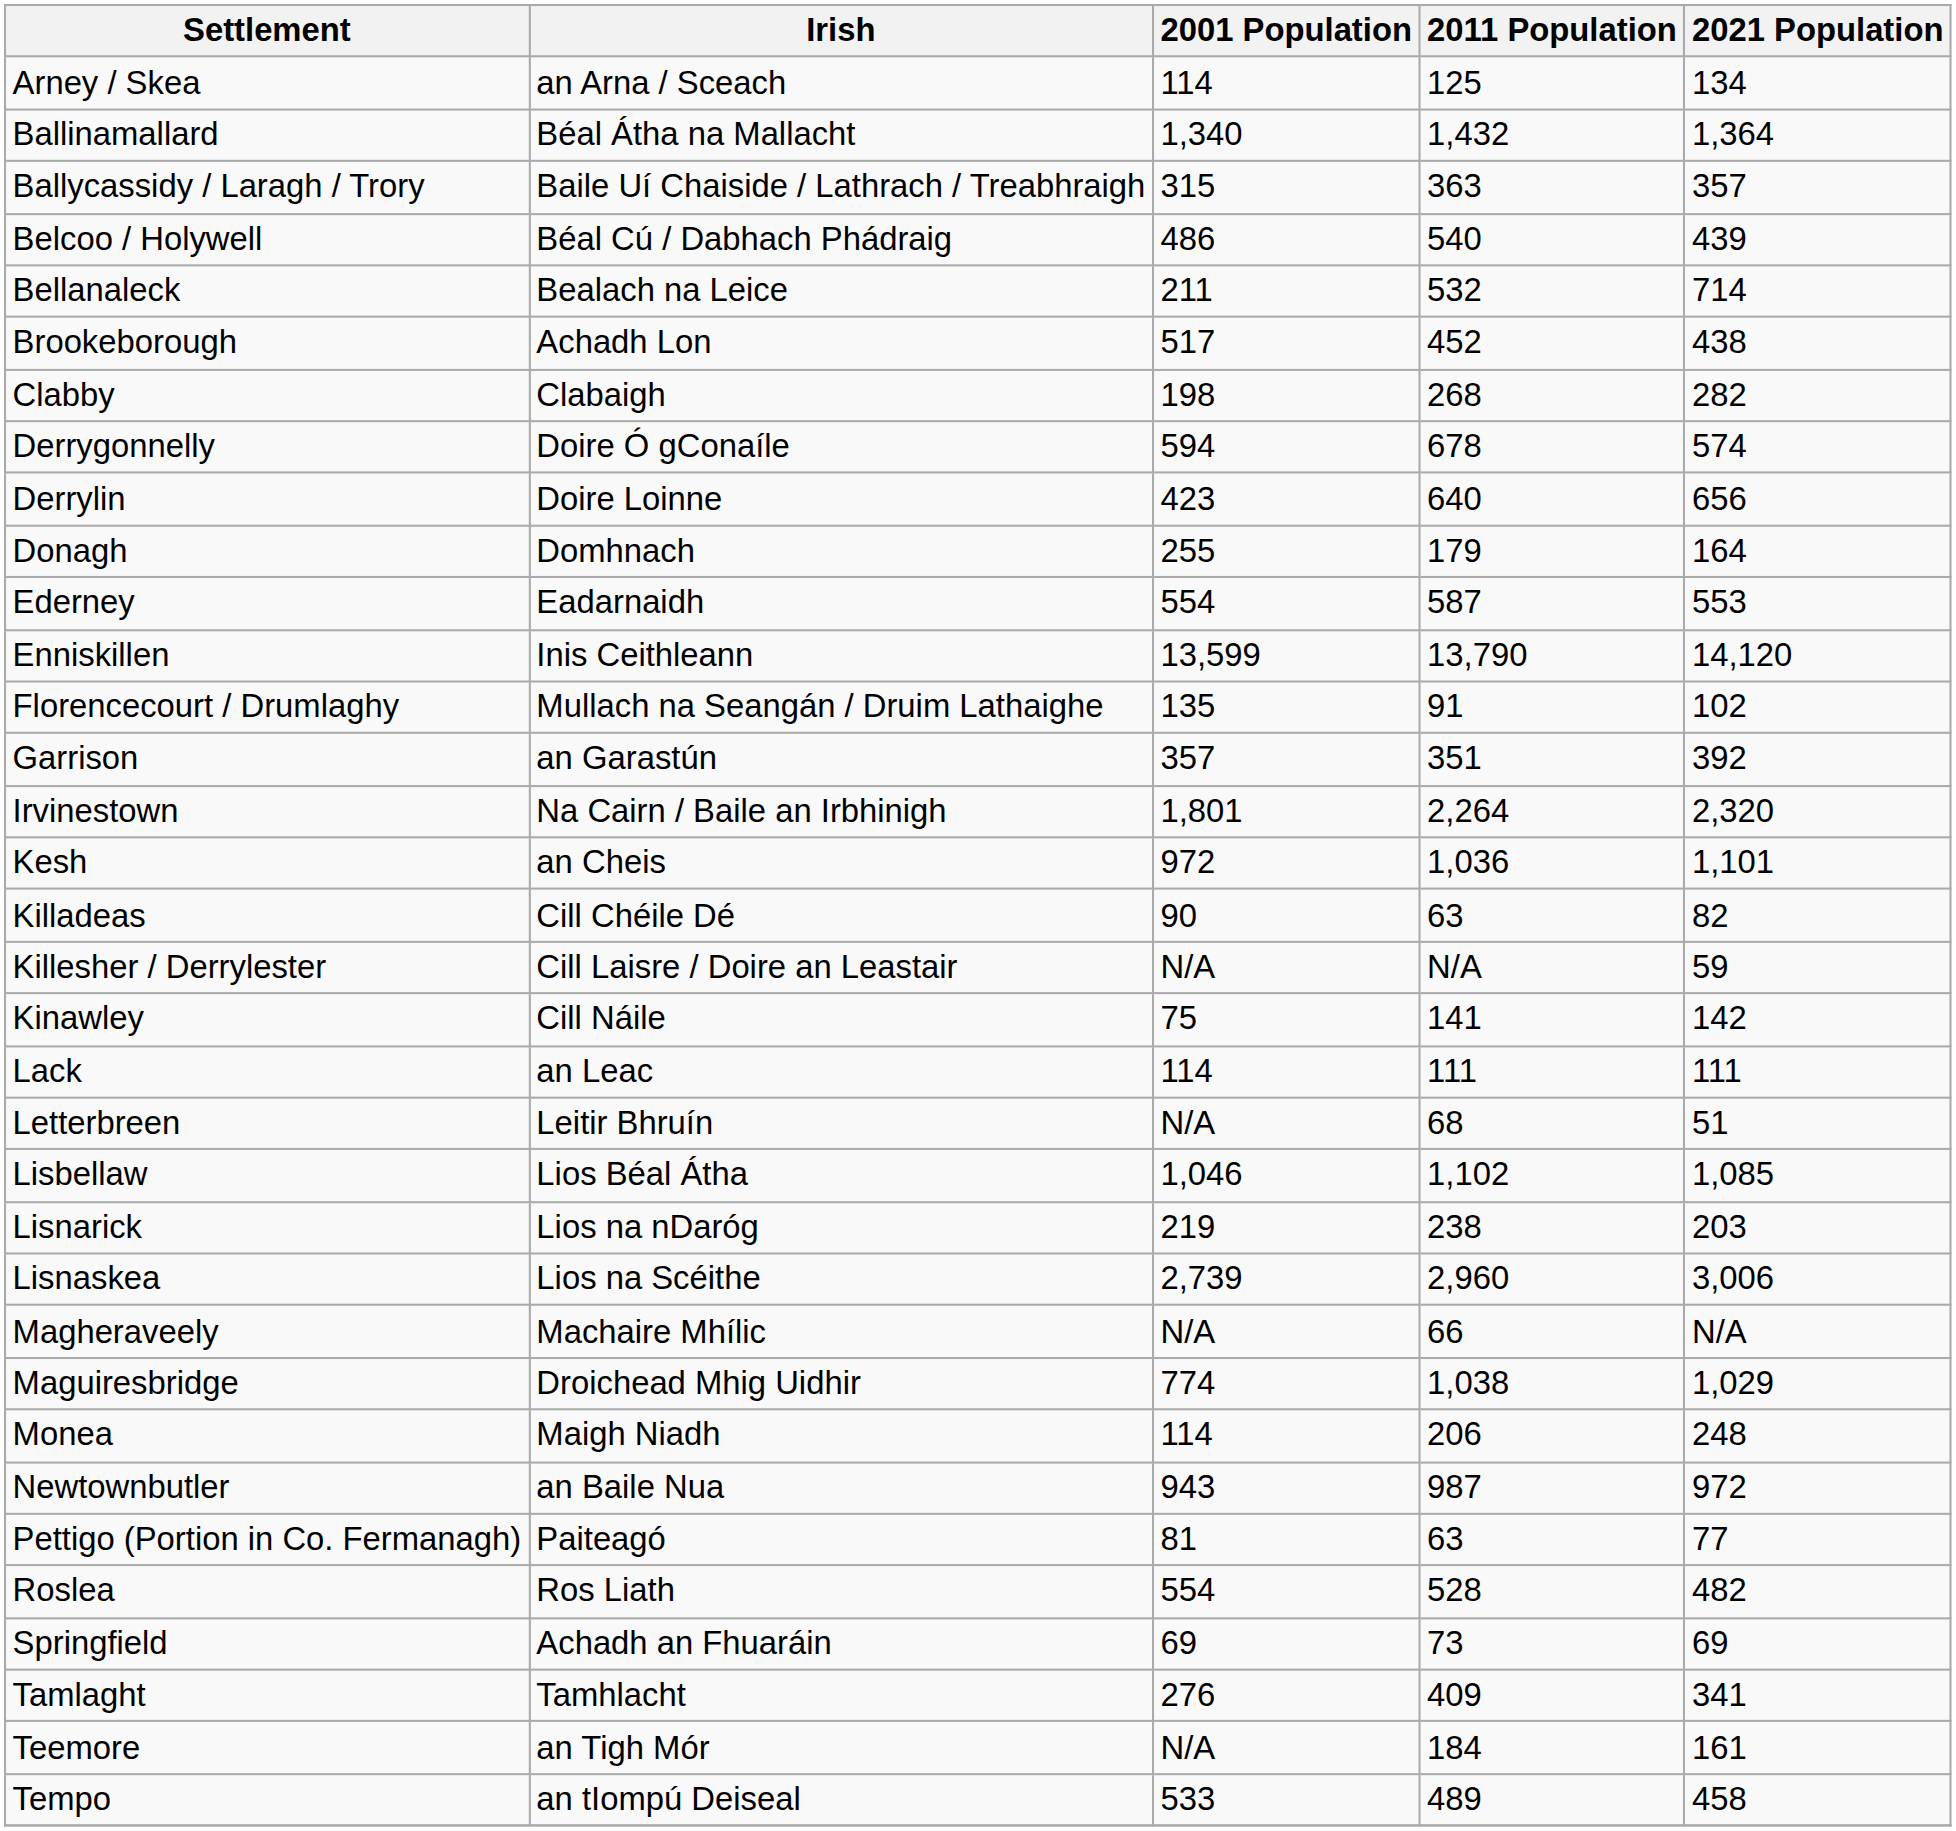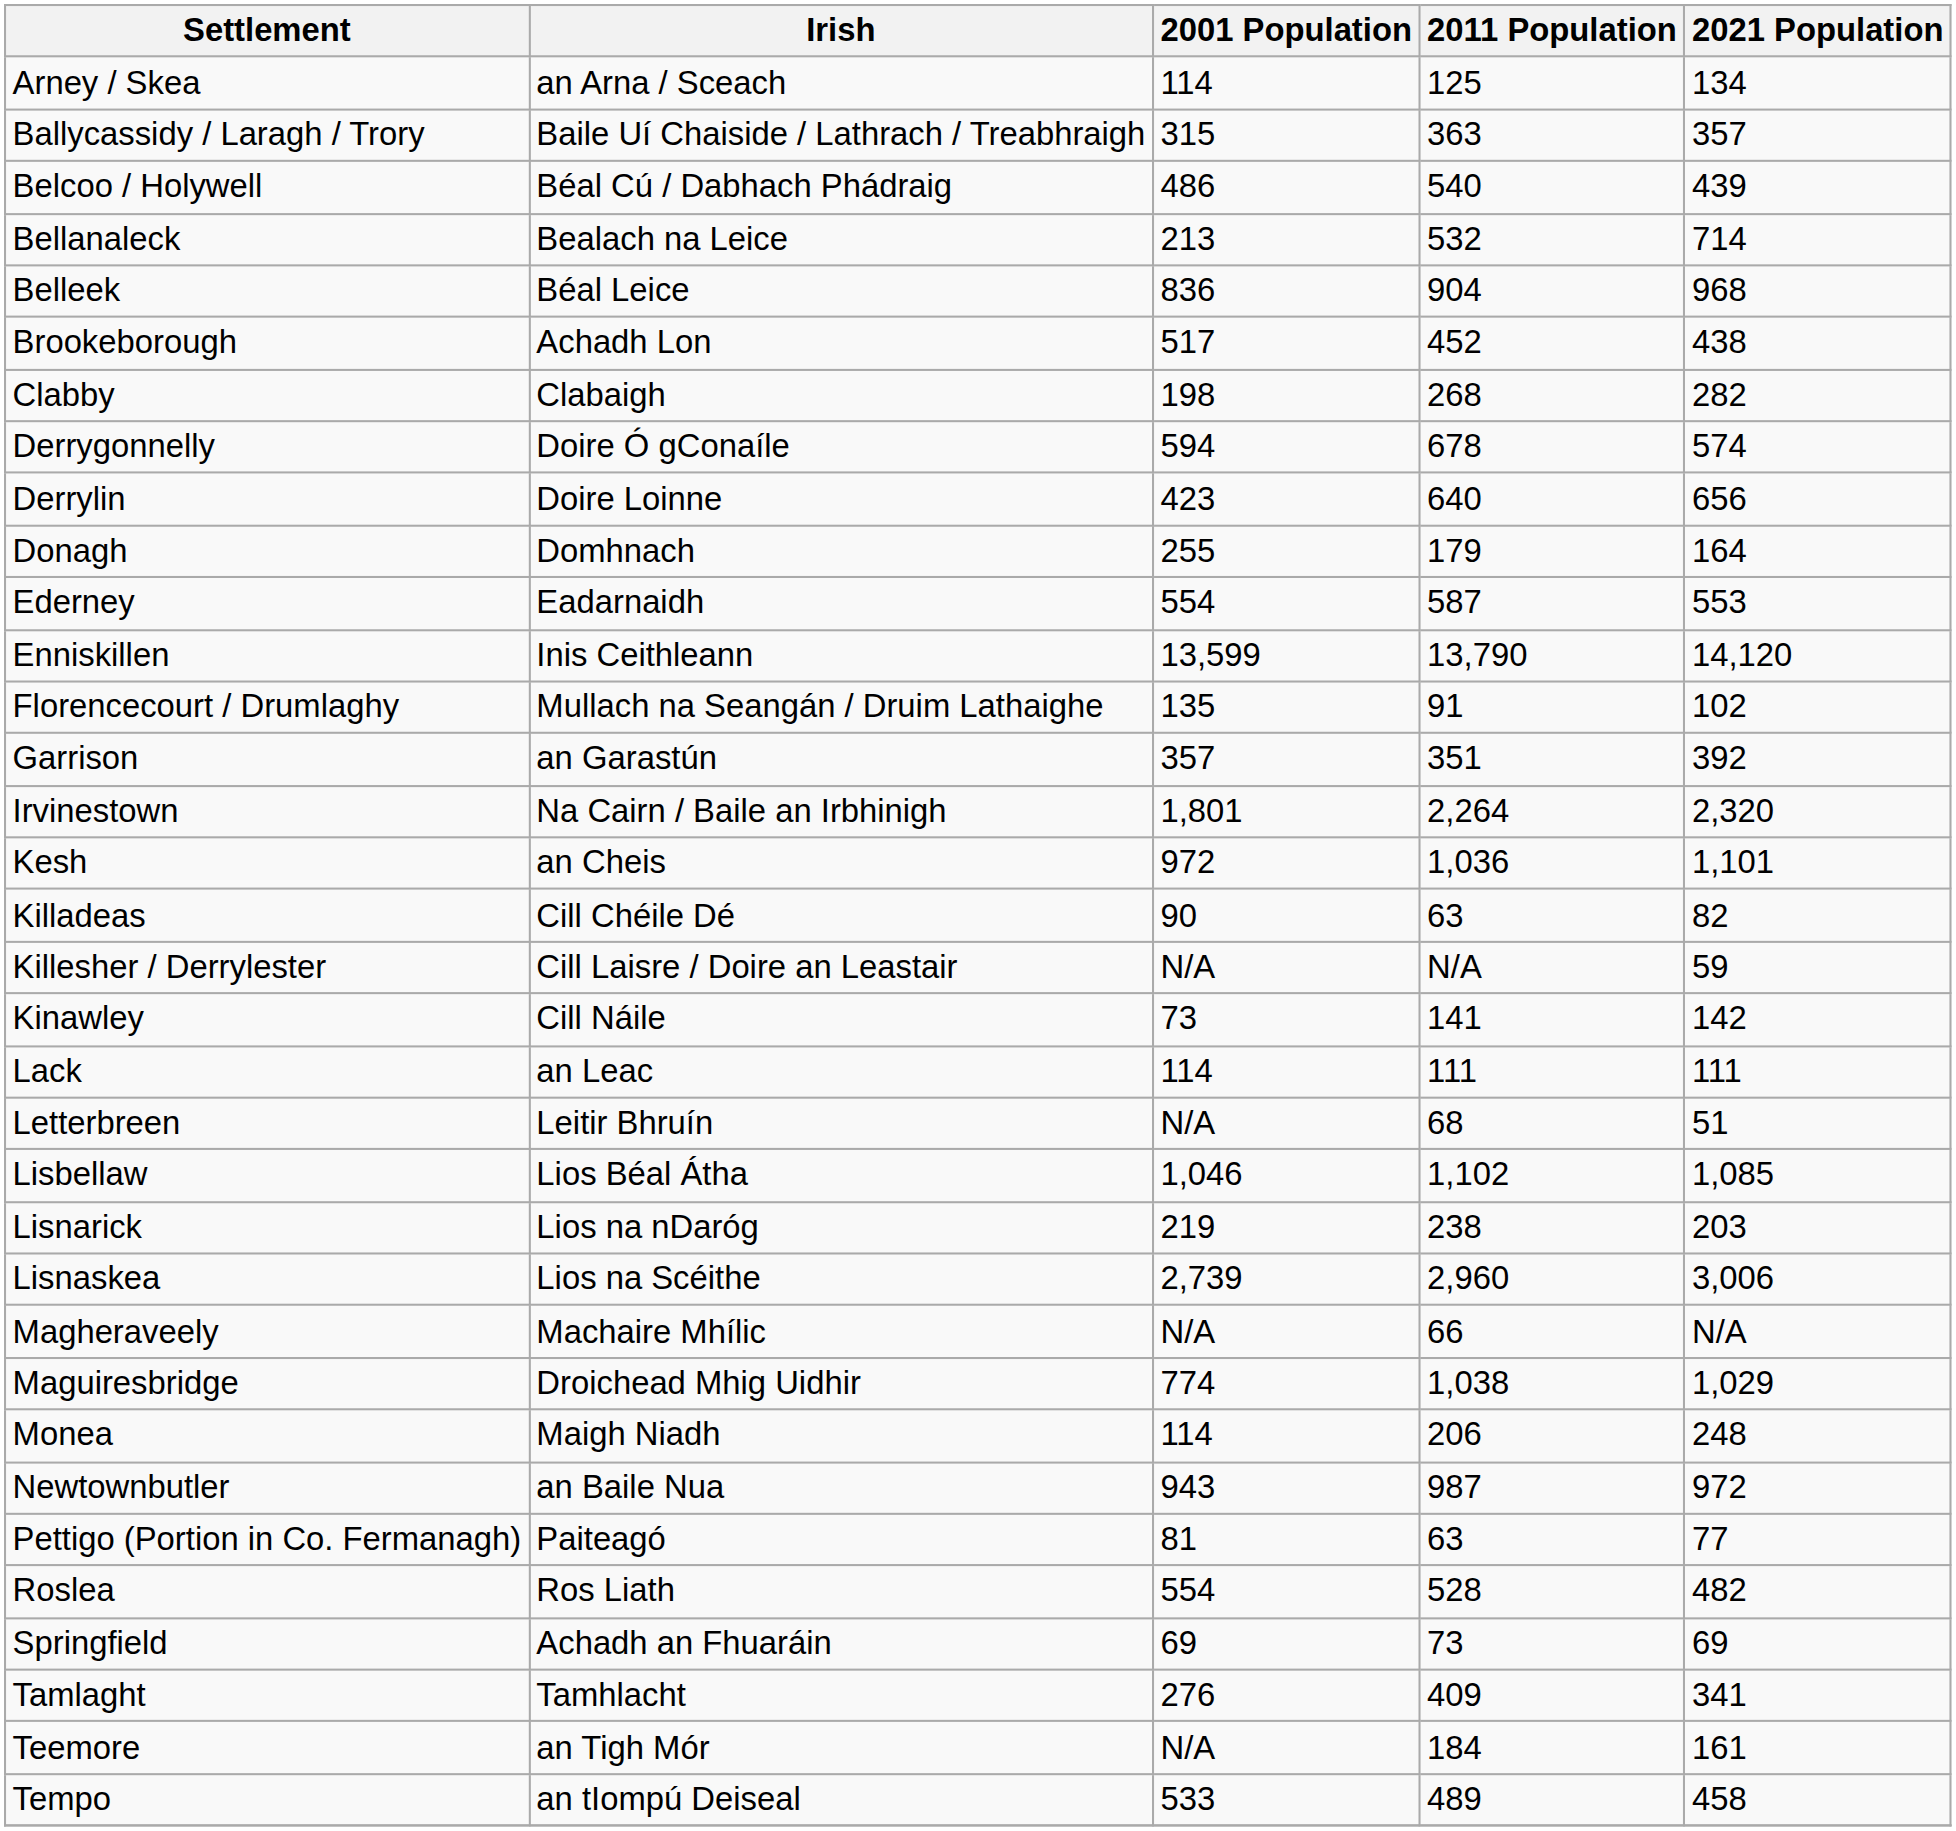- row: Ballinamallard | Béal Átha na Mallacht | 1,340 | 1,432 | 1,364
Bellanaleck | 2001 Population: 211 -> 213
+ row: Belleek | Béal Leice | 836 | 904 | 968
Kinawley | 2001 Population: 75 -> 73
